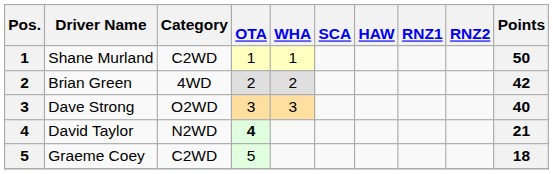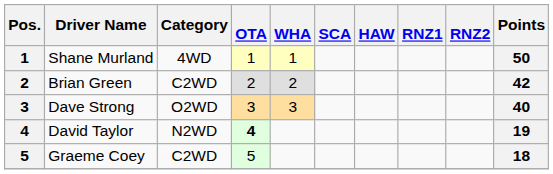Shane Murland | Category: C2WD -> 4WD
Brian Green | Category: 4WD -> C2WD
David Taylor | Points: 21 -> 19
